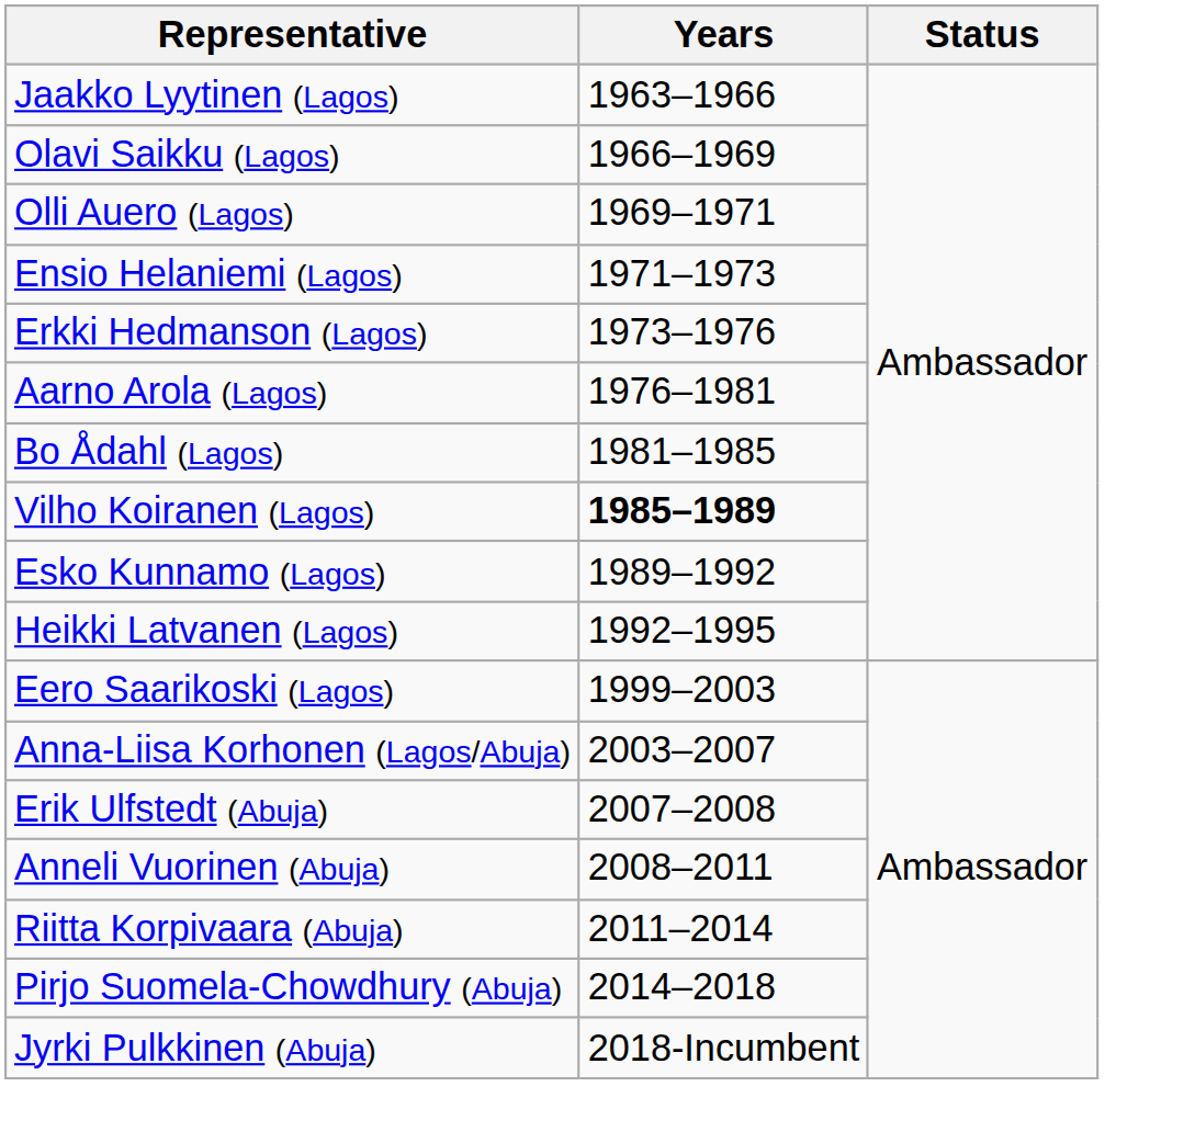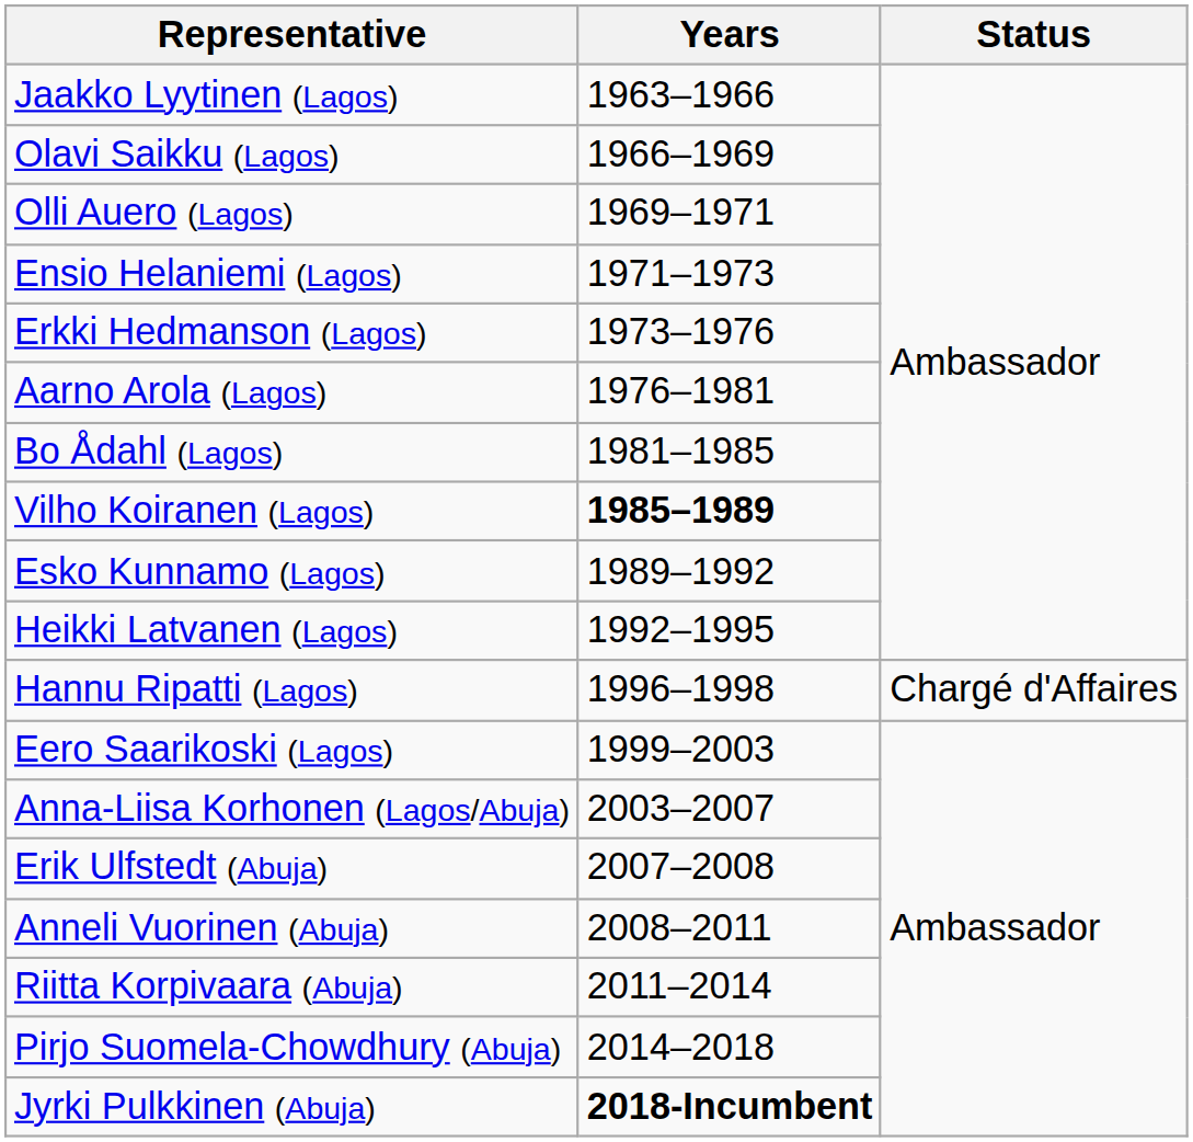+ row: Hannu Ripatti (Lagos) | 1996–1998 | Chargé d'Affaires
Jyrki Pulkkinen (Abuja) | Years: normal -> bold
